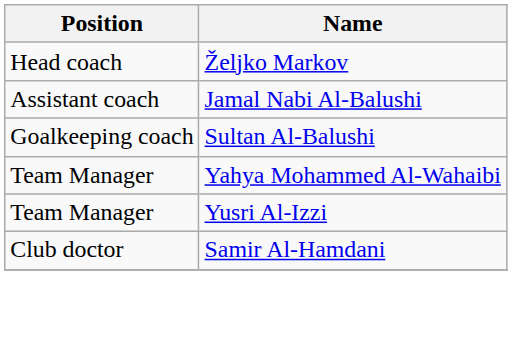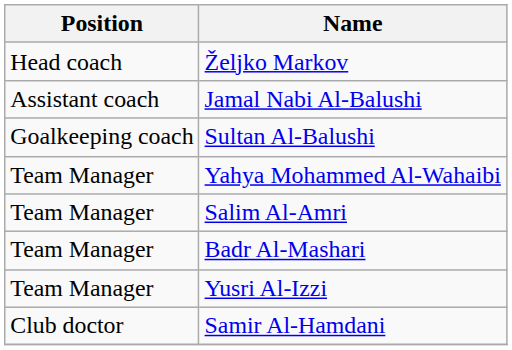+ row: Team Manager | Salim Al-Amri
+ row: Team Manager | Badr Al-Mashari
